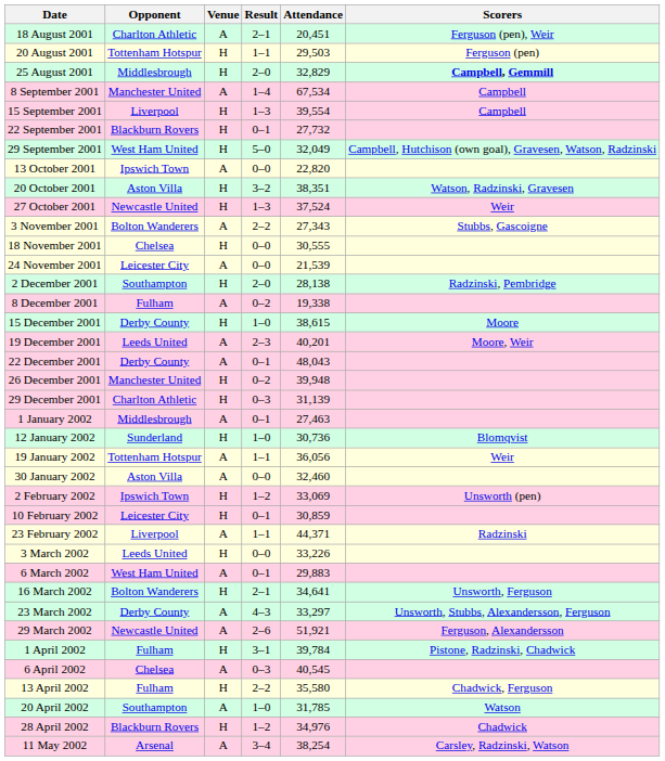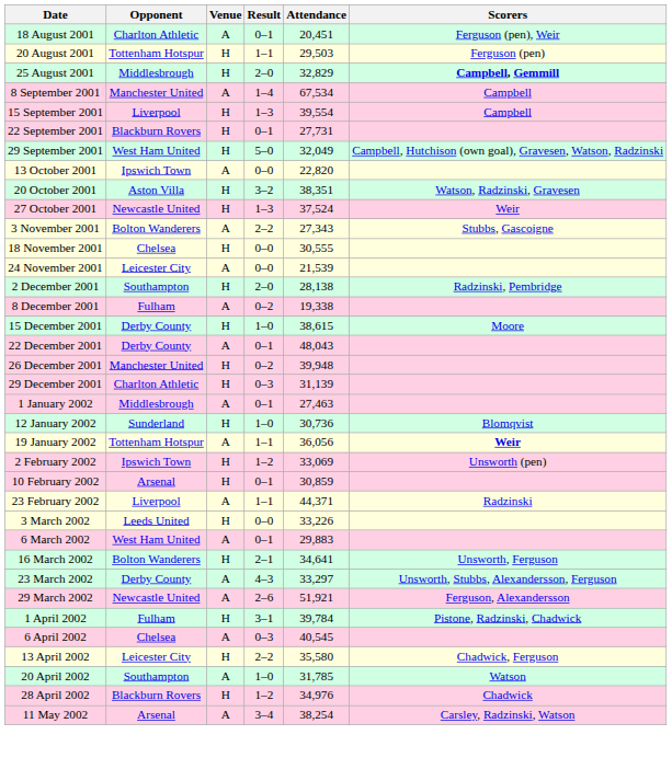18 August 2001 | Result: 2–1 -> 0–1
22 September 2001 | Attendance: 27,732 -> 27,731
- row: 19 December 2001 | Leeds United | A | 2–3 | 40,201 | Moore, Weir
19 January 2002 | Scorers: normal -> bold
- row: 30 January 2002 | Aston Villa | A | 0–0 | 32,460
10 February 2002 | Opponent: Leicester City -> Arsenal
13 April 2002 | Opponent: Fulham -> Leicester City
